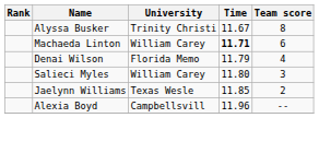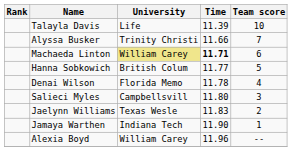+ row: Talayla Davis | Life | 11.39 | 10
Alyssa Busker | Time: 11.67 -> 11.66
Alyssa Busker | Team score: 8 -> 7
Machaeda Linton | University: no background -> khaki background
+ row: Hanna Sobkowich | British Colum | 11.77 | 5
Denai Wilson | Time: 11.79 -> 11.78
Salieci Myles | University: William Carey -> Campbellsvill
Jaelynn Williams | Time: 11.85 -> 11.83
+ row: Jamaya Warthen | Indiana Tech | 11.90 | 1
Alexia Boyd | University: Campbellsvill -> William Carey
